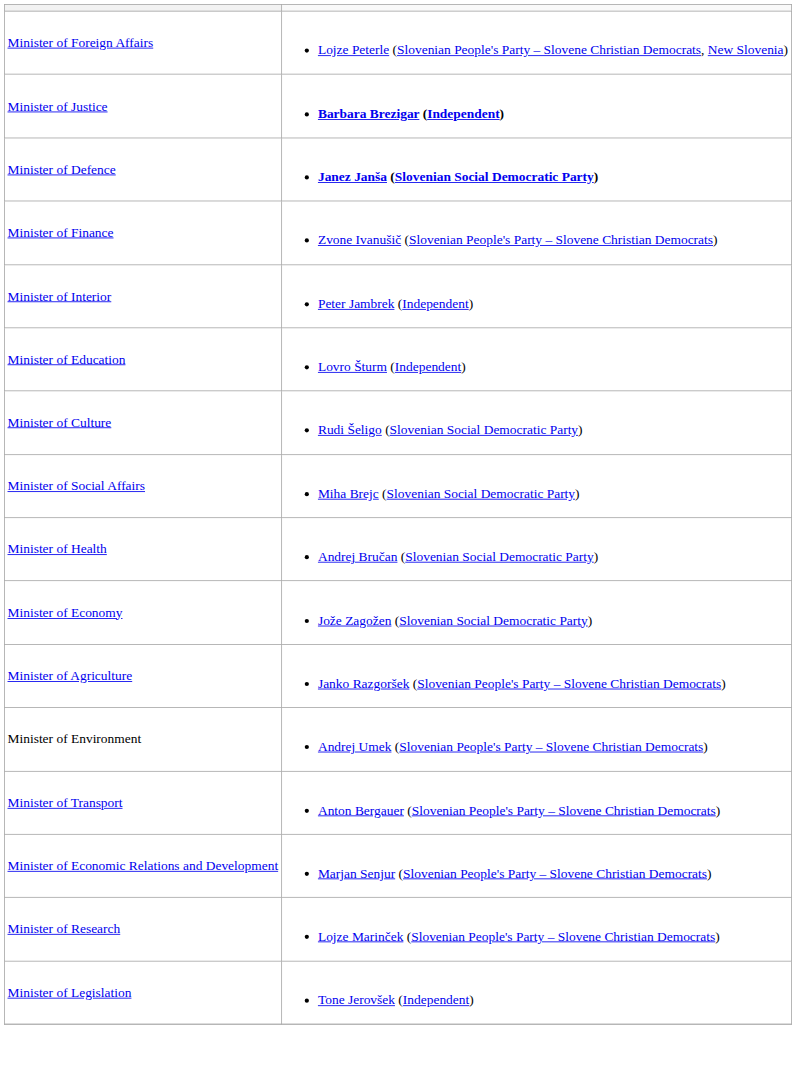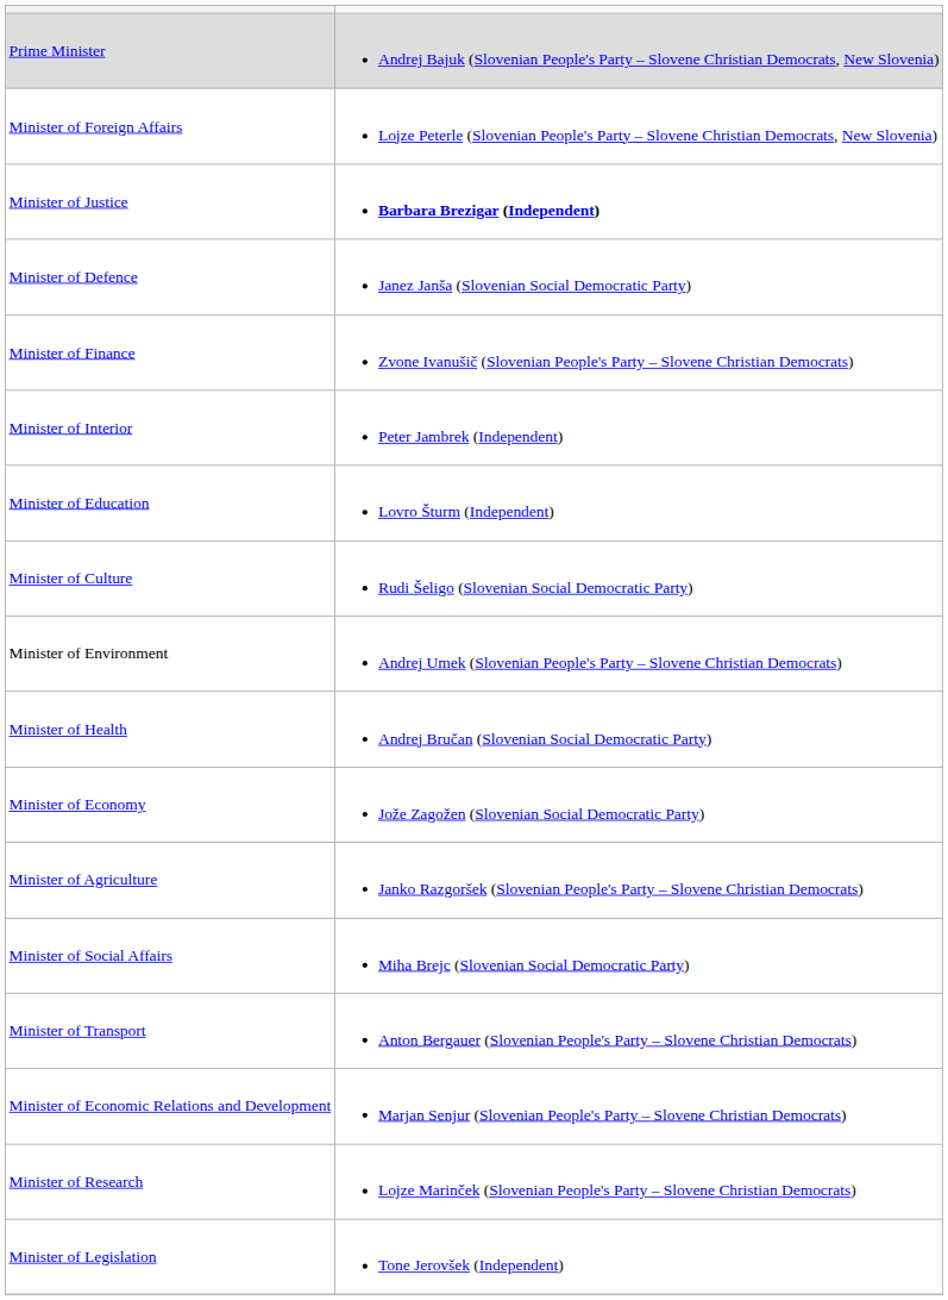+ row: Prime Minister | Andrej Bajuk (Slovenian People's Party – Slovene Christian Democrats, New Slovenia)
Minister of Defence | column 2: bold -> normal
rows swapped: Minister of Social Affairs <-> Minister of Environment
